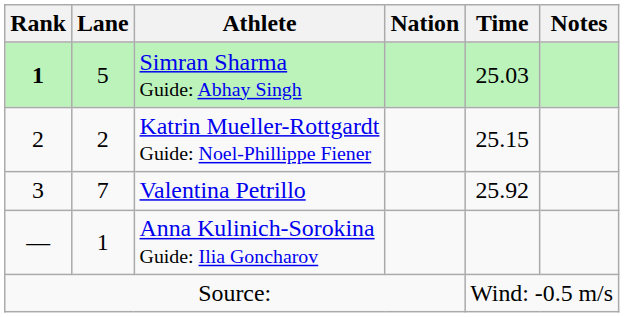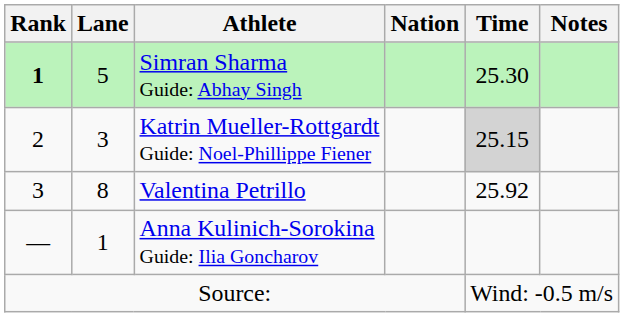Simran Sharma Guide: Abhay Singh | Time: 25.03 -> 25.30
Katrin Mueller-Rottgardt Guide: Noel-Phillippe Fiener | Lane: 2 -> 3
Katrin Mueller-Rottgardt Guide: Noel-Phillippe Fiener | Time: no background -> lightgrey background
Valentina Petrillo | Lane: 7 -> 8
